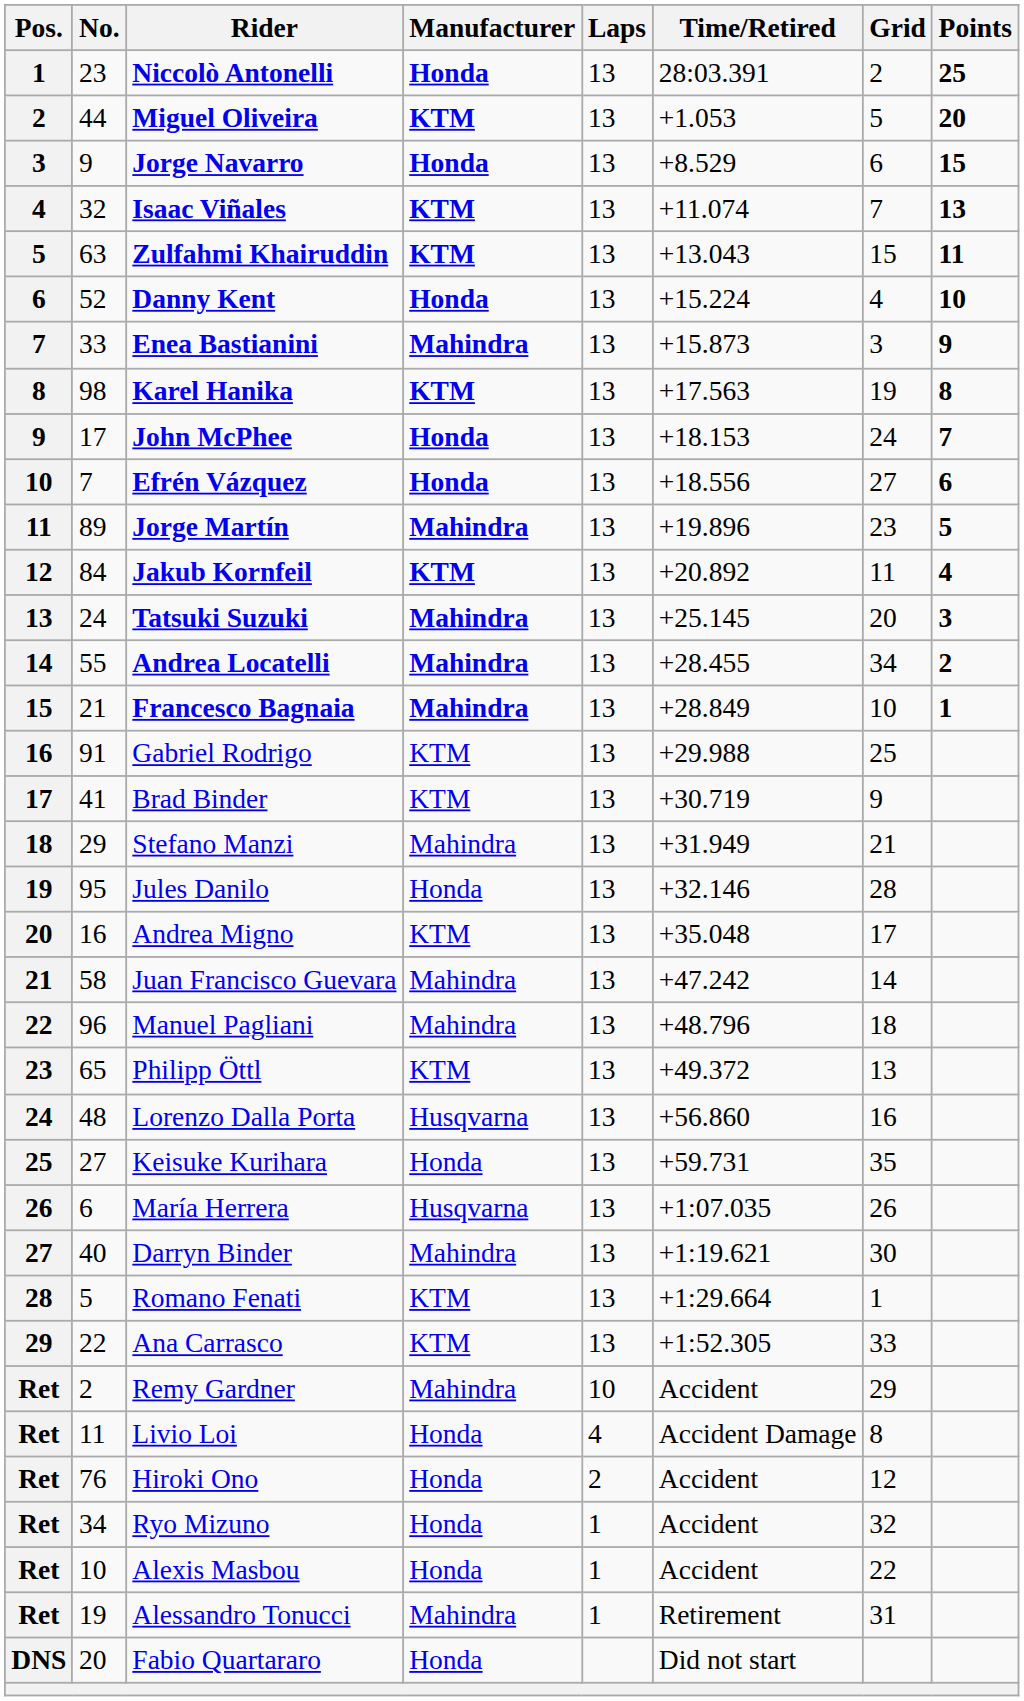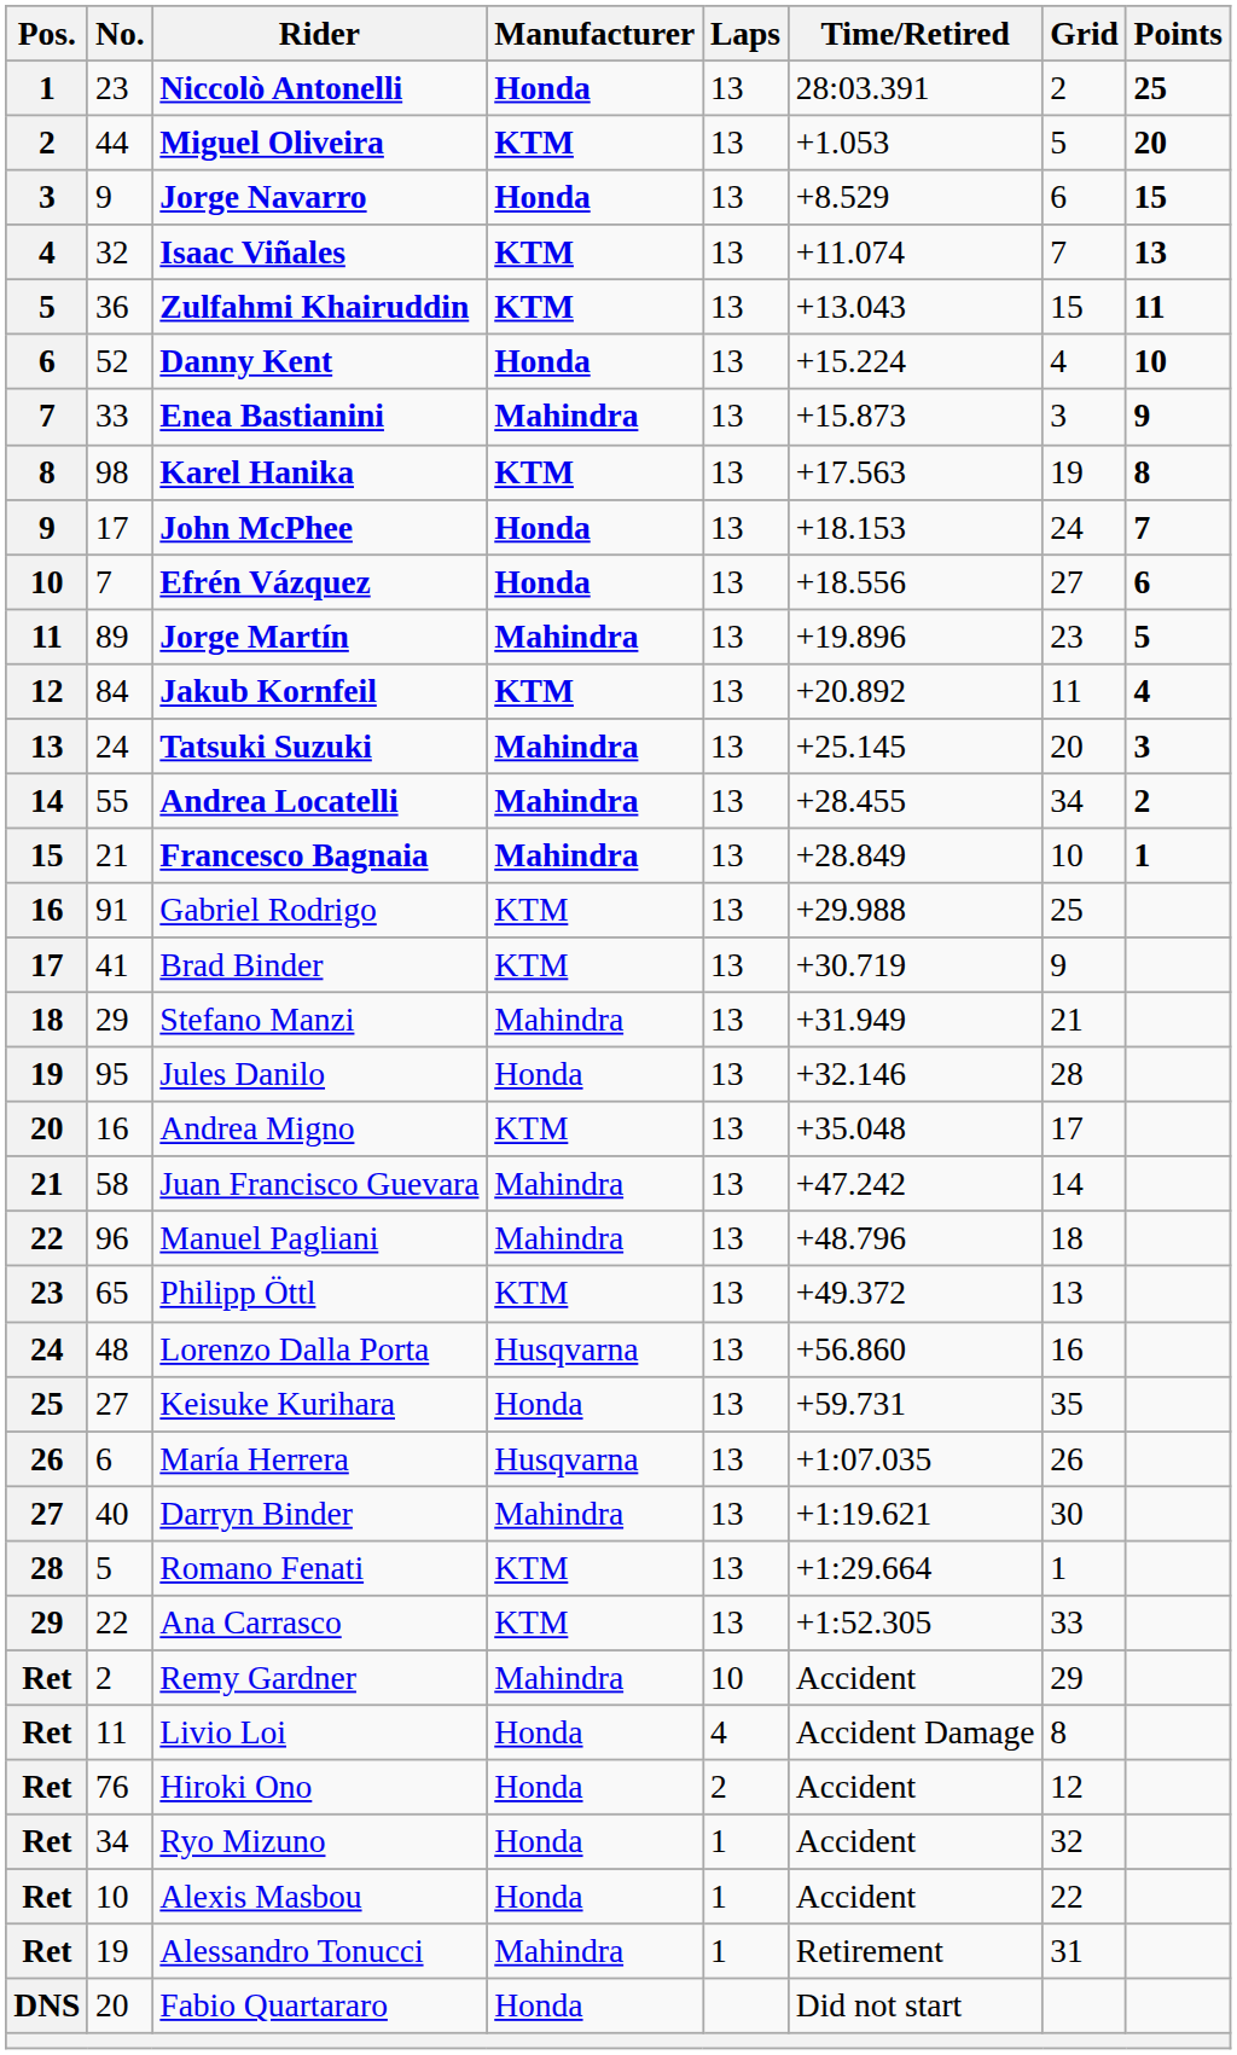Zulfahmi Khairuddin | No.: 63 -> 36
